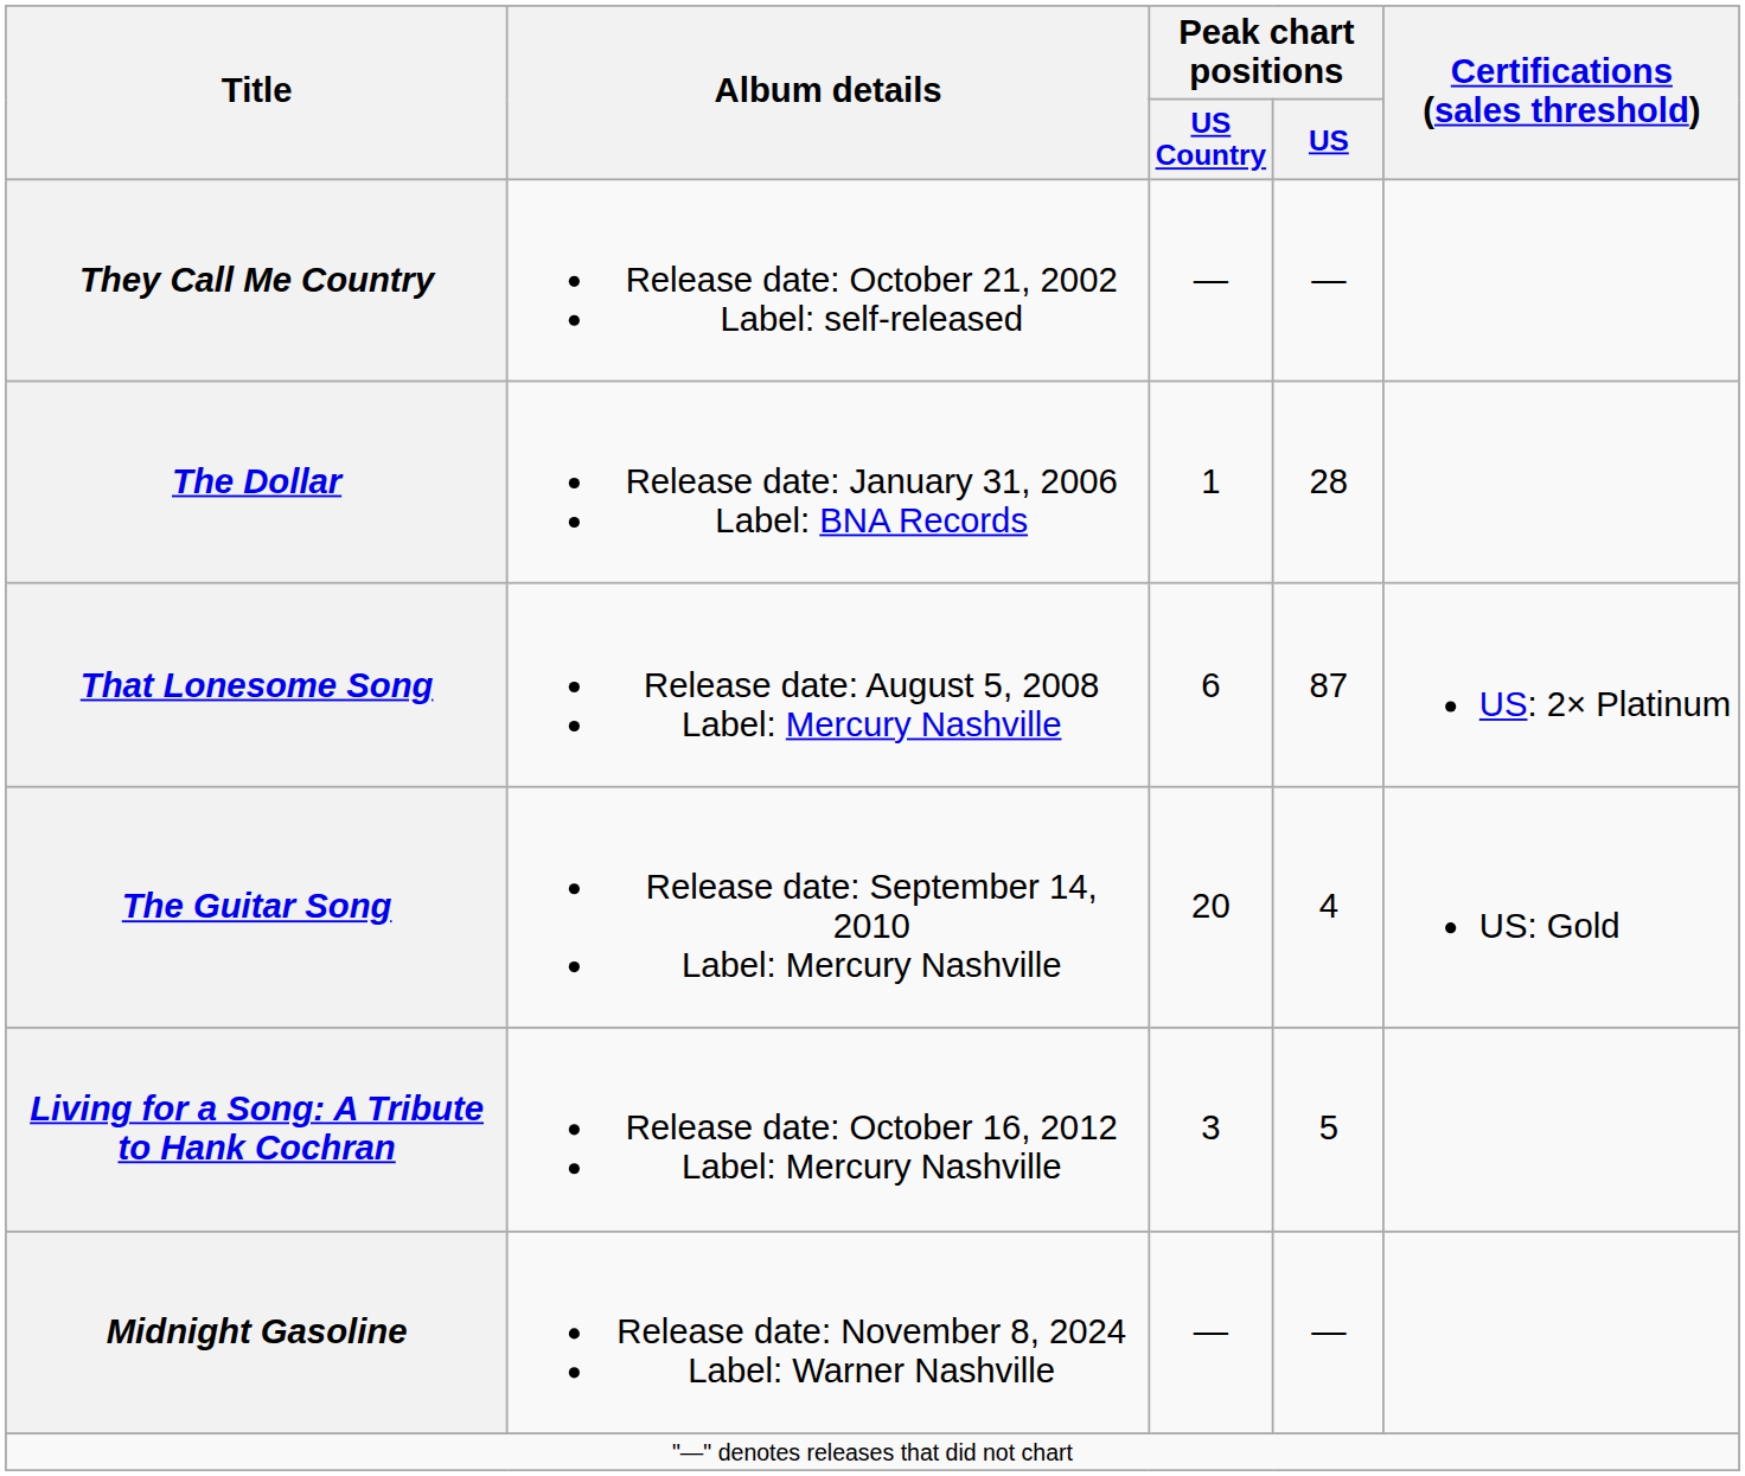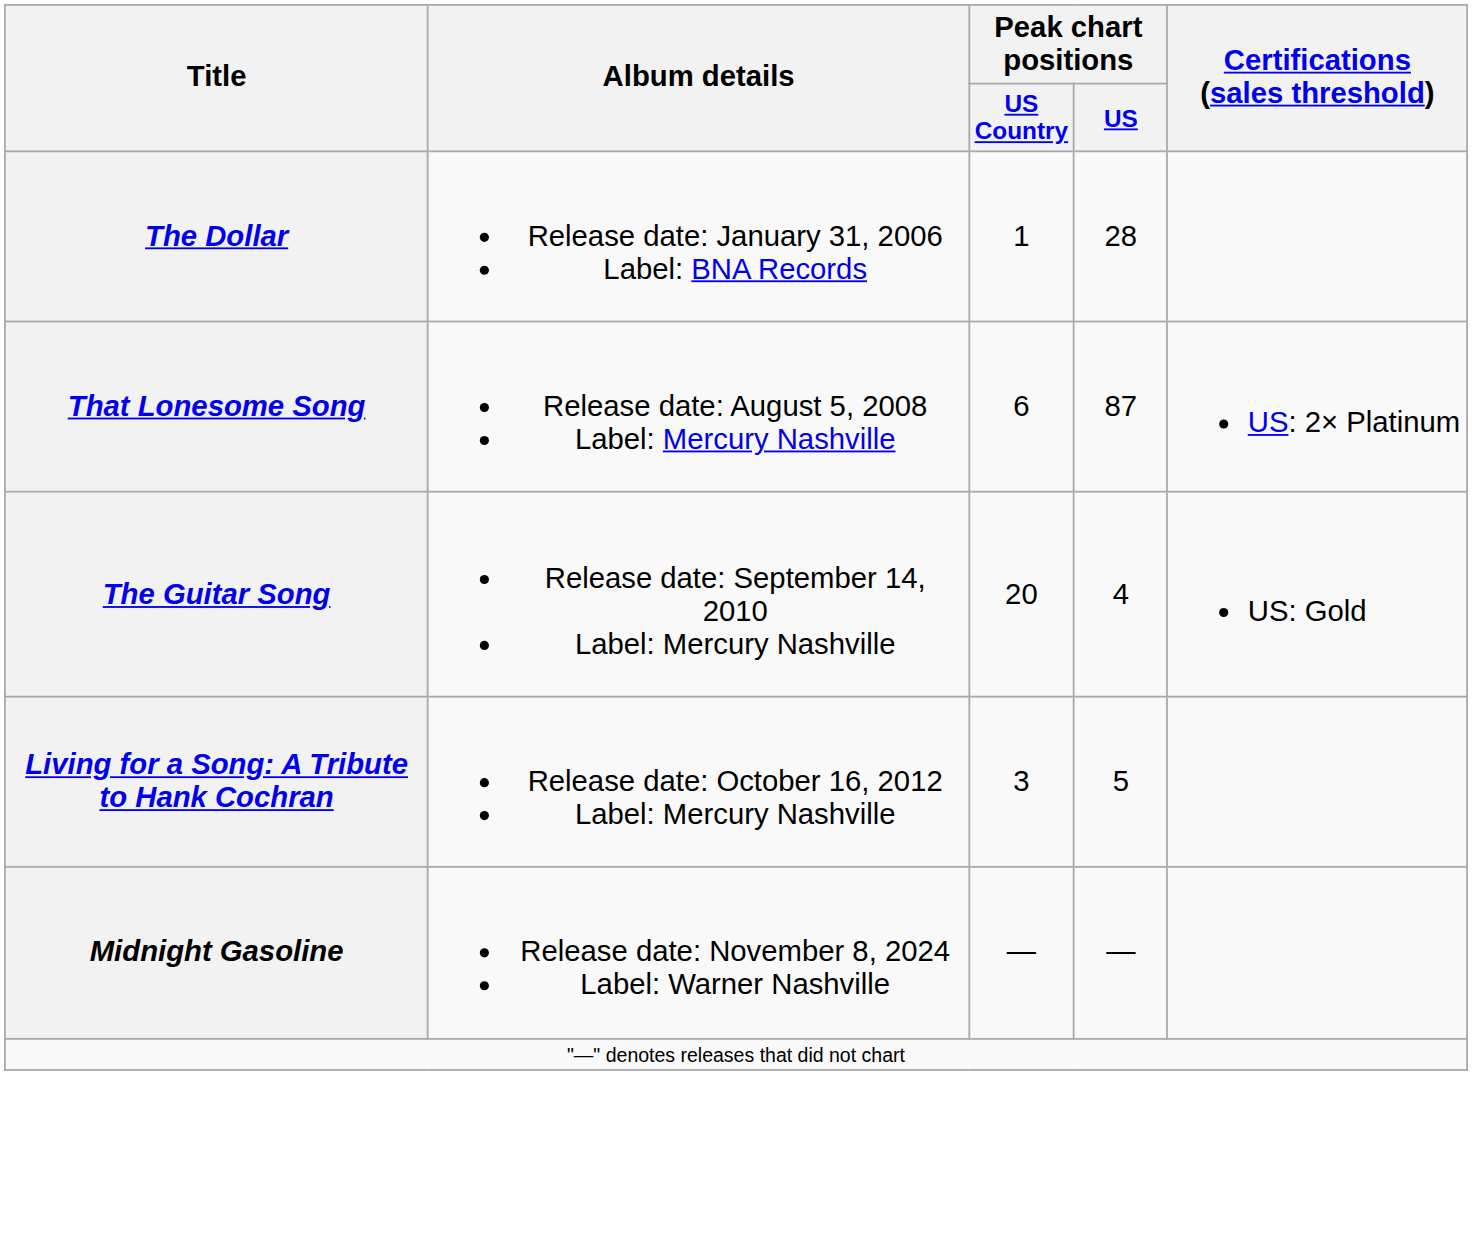- row: They Call Me Country | Release date: October 21, 2002 Label: self-released | — | —
